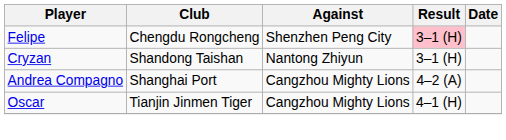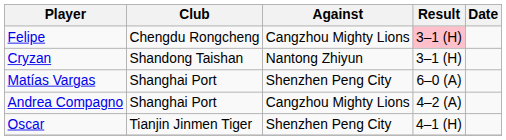Felipe | Against: Shenzhen Peng City -> Cangzhou Mighty Lions
+ row: Matías Vargas | Shanghai Port | Shenzhen Peng City | 6–0 (A)
Oscar | Against: Cangzhou Mighty Lions -> Shenzhen Peng City
